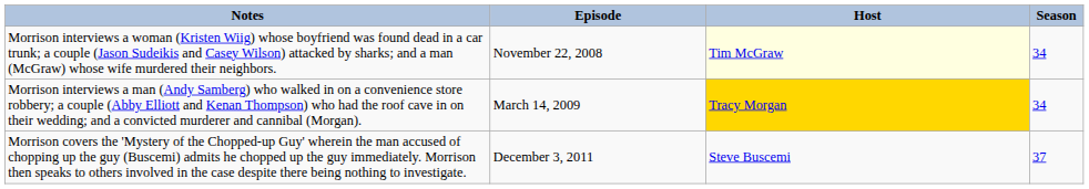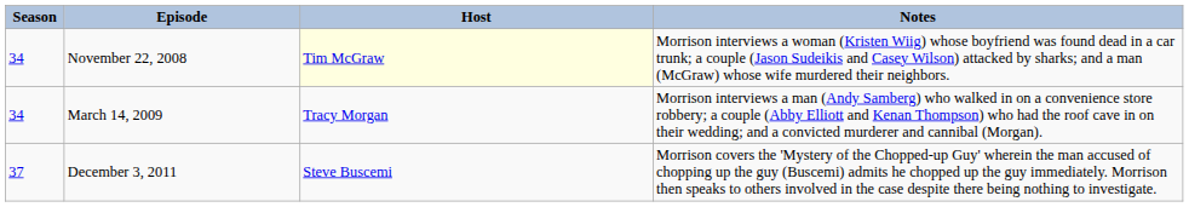columns swapped: Season <-> Notes
March 14, 2009 | Host: gold background -> no background
